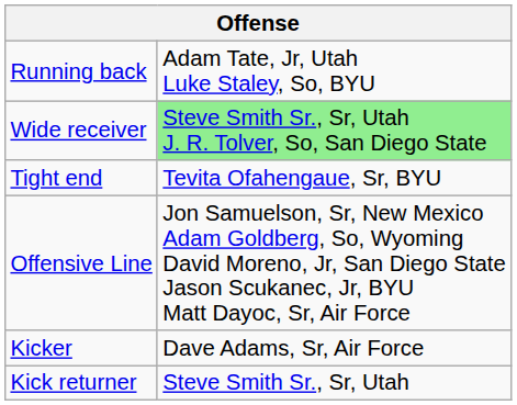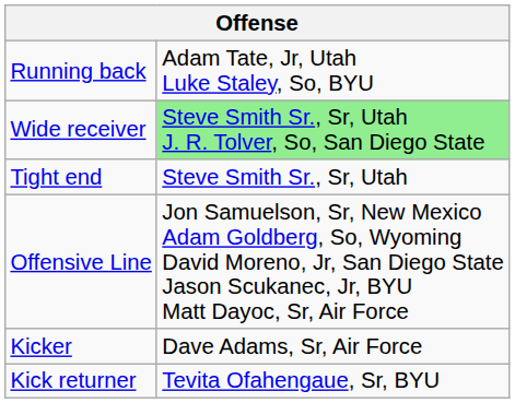Tight end | column 2: Tevita Ofahengaue, Sr, BYU -> Steve Smith Sr., Sr, Utah
Kick returner | column 2: Steve Smith Sr., Sr, Utah -> Tevita Ofahengaue, Sr, BYU
